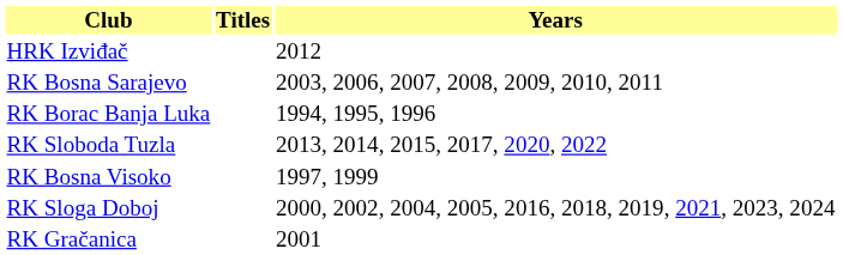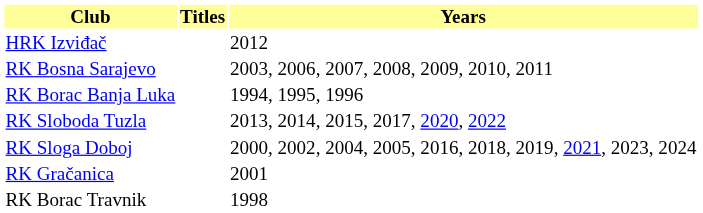- row: RK Bosna Visoko | 1997, 1999
+ row: RK Borac Travnik | 1998
